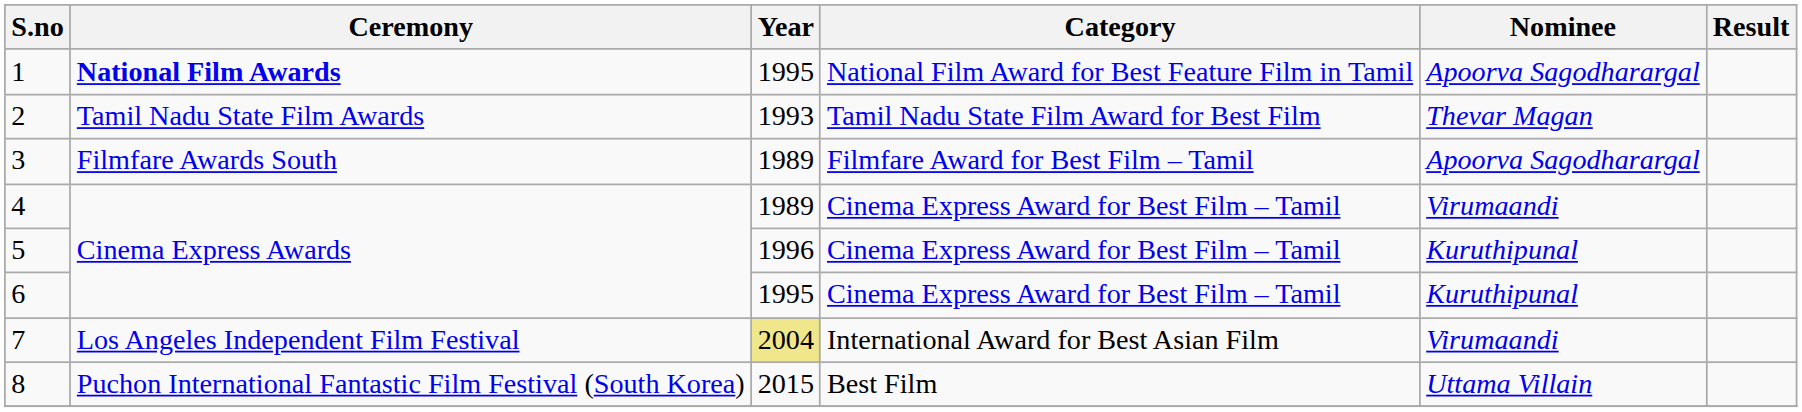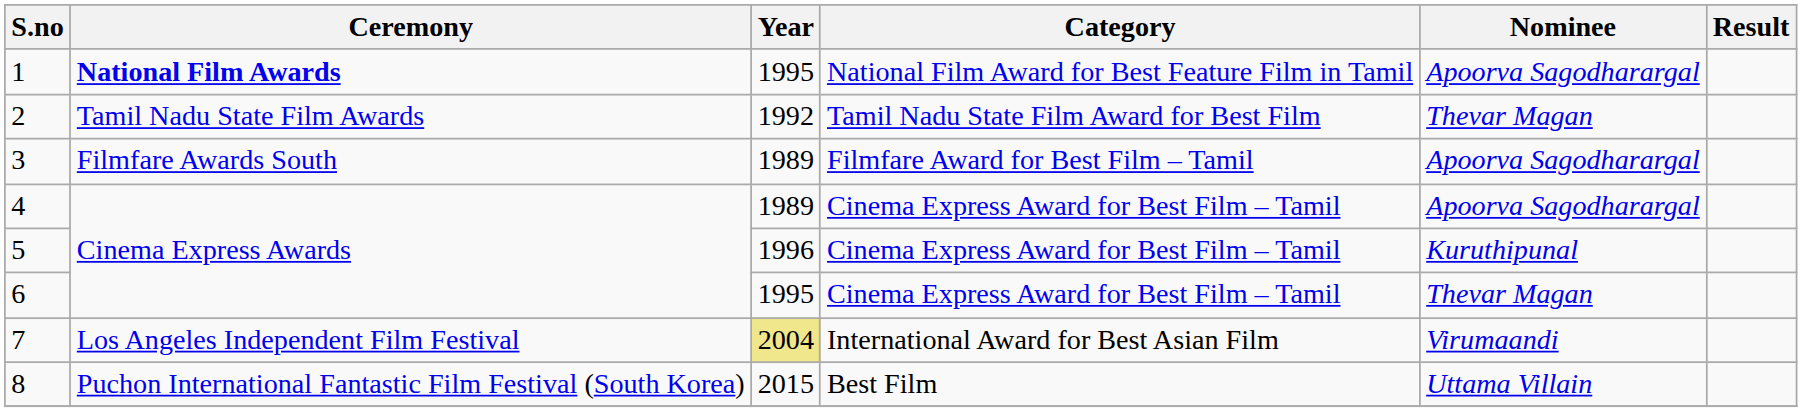2 | Year: 1993 -> 1992
4 | Nominee: Virumaandi -> Apoorva Sagodharargal
6 | Nominee: Kuruthipunal -> Thevar Magan
